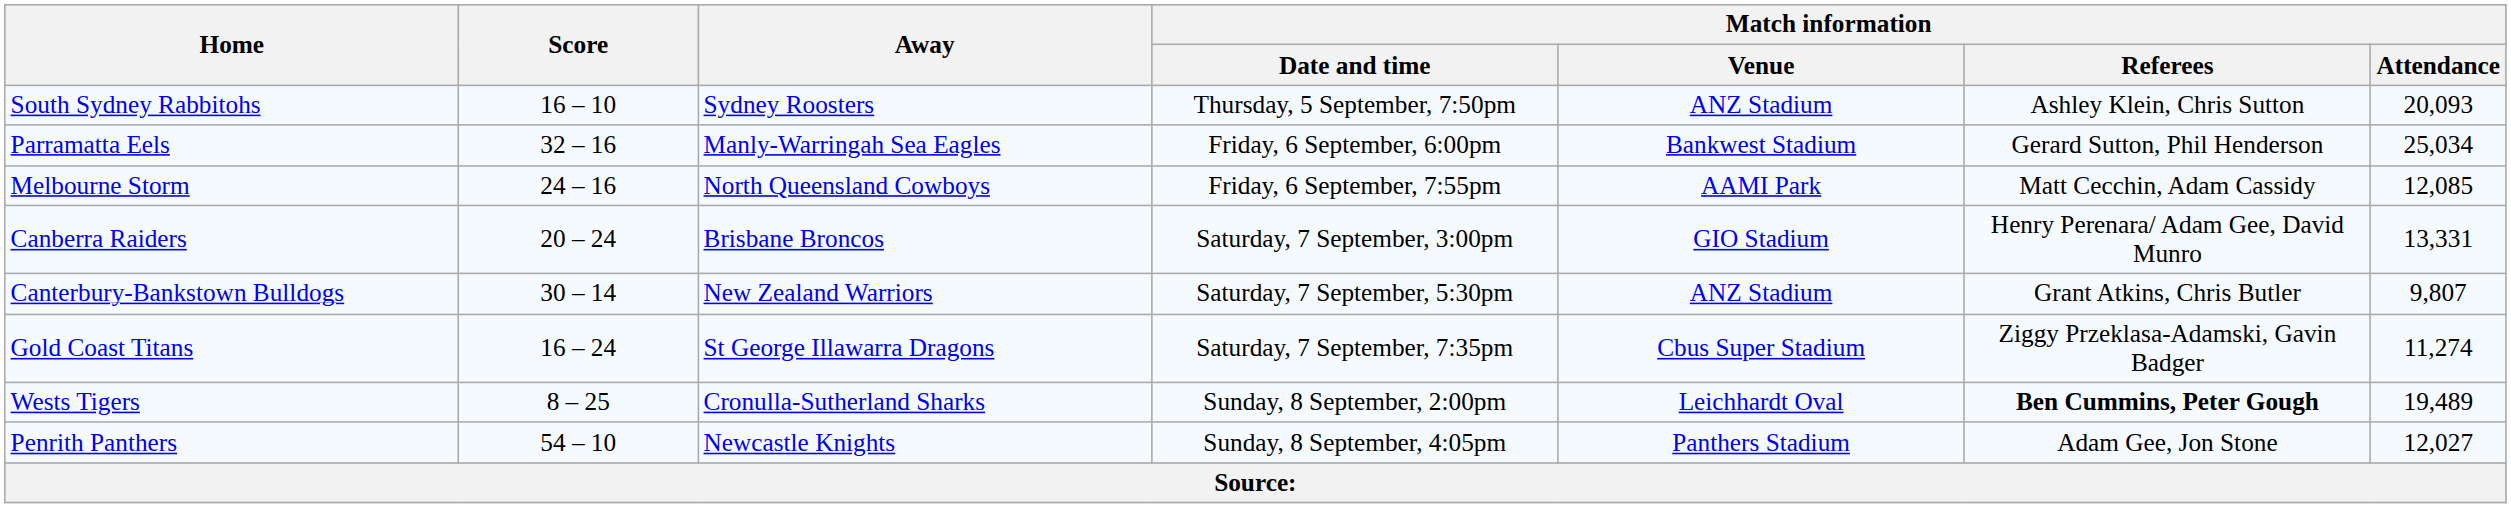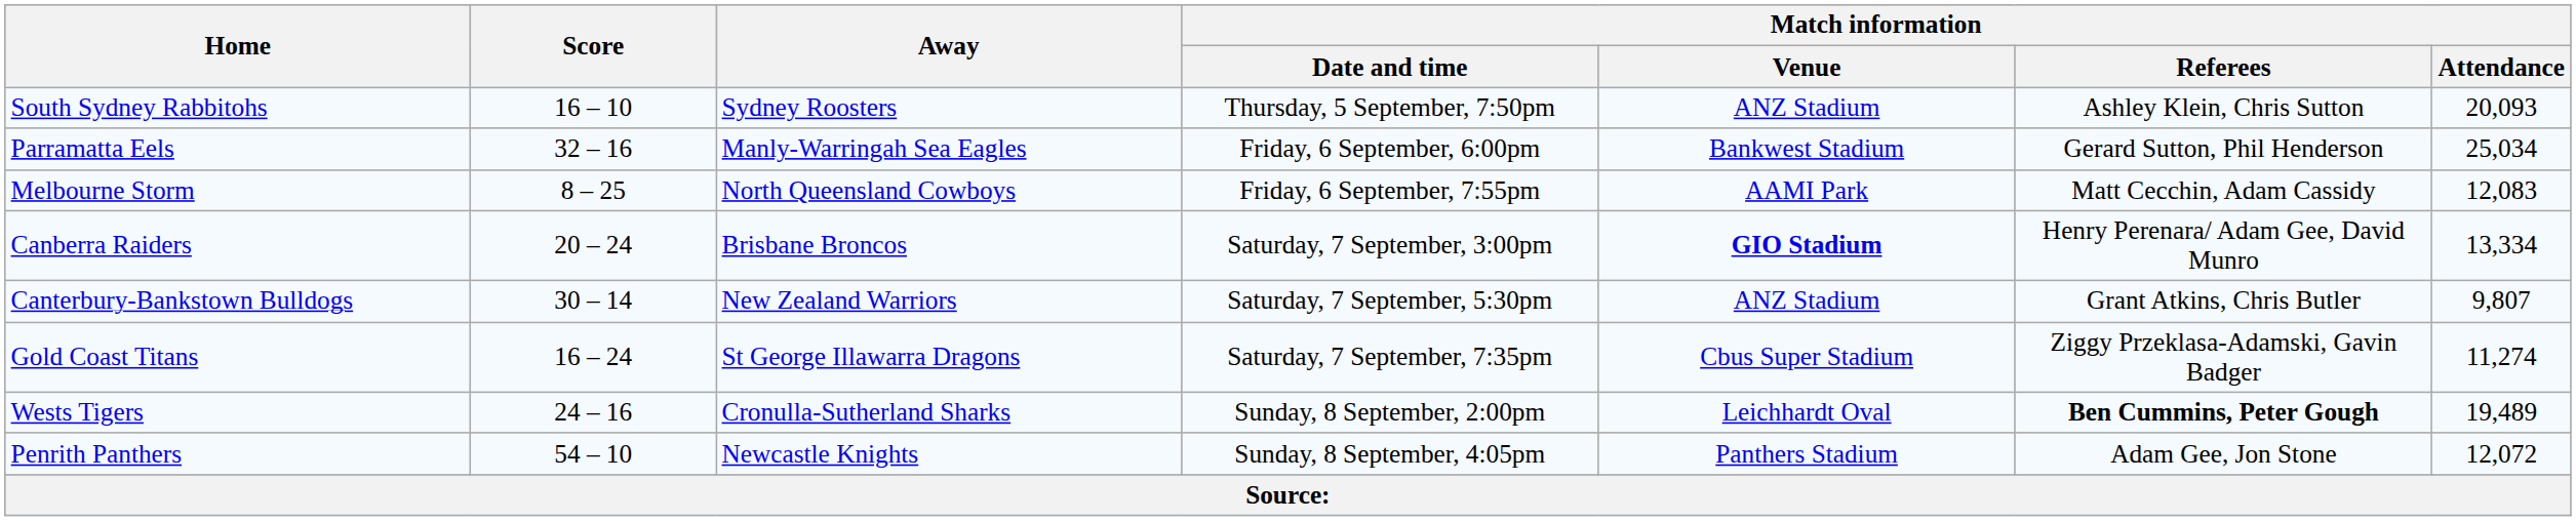Melbourne Storm | Score: 24 – 16 -> 8 – 25
Melbourne Storm | Match information / Attendance: 12,085 -> 12,083
Canberra Raiders | Match information / Venue: normal -> bold
Canberra Raiders | Match information / Attendance: 13,331 -> 13,334
Wests Tigers | Score: 8 – 25 -> 24 – 16
Penrith Panthers | Match information / Attendance: 12,027 -> 12,072
